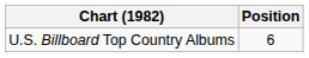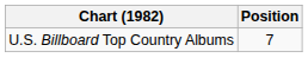U.S. Billboard Top Country Albums | Position: 6 -> 7
